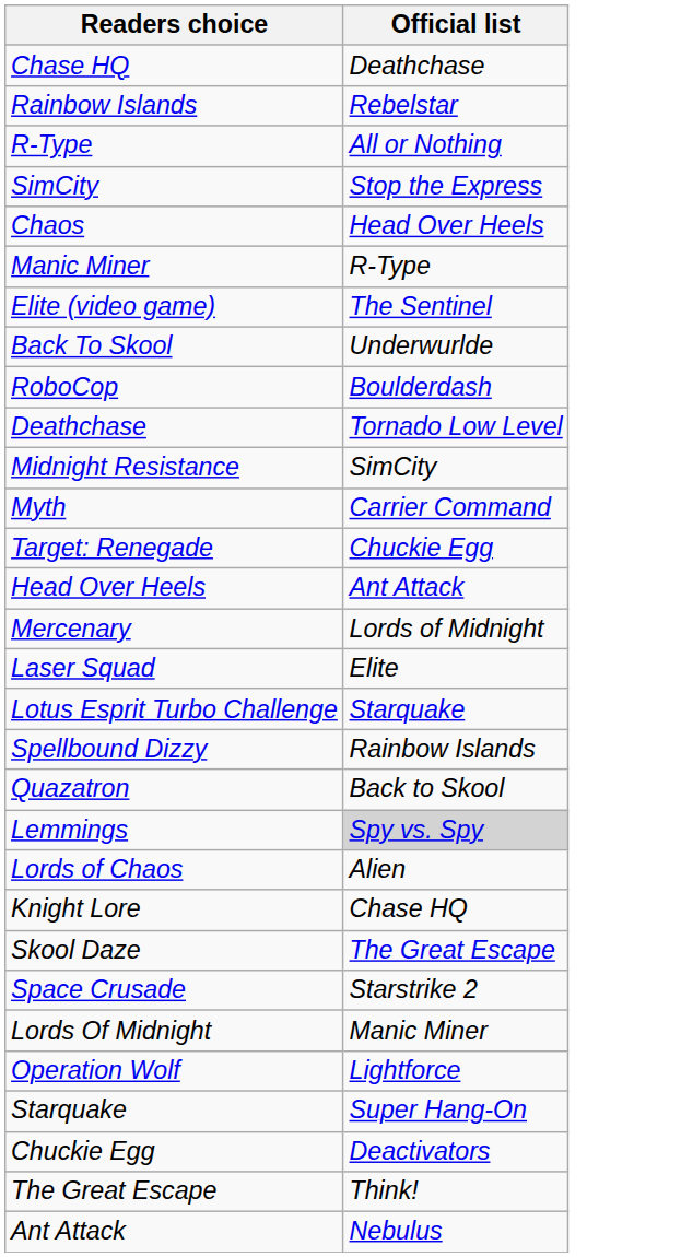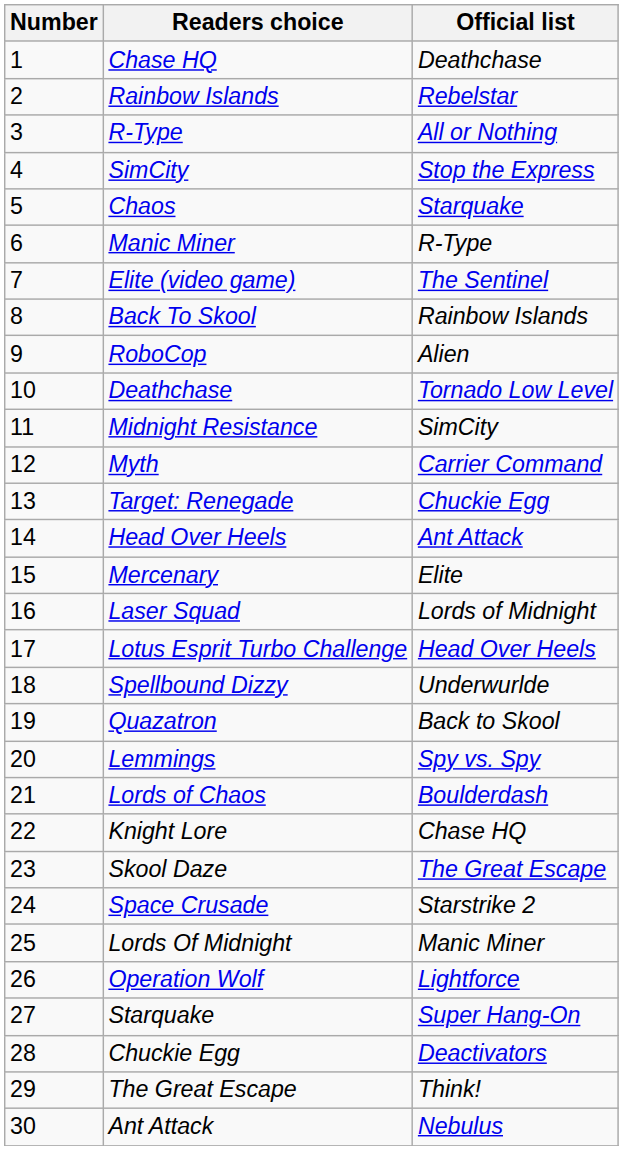+ column: Number | 1 | 2 | 3 | 4 | 5 | 6 | 7 | 8 | 9 | 10 | 11 | 12 | 13 | 14 | 15 | 16 | 17 | 18 | 19 | 20 | 21 | 22 | 23 | 24 | 25 | 26 | 27 | 28 | 29 | 30
Chaos | Official list: Head Over Heels -> Starquake
Back To Skool | Official list: Underwurlde -> Rainbow Islands
RoboCop | Official list: Boulderdash -> Alien
Mercenary | Official list: Lords of Midnight -> Elite
Laser Squad | Official list: Elite -> Lords of Midnight
Lotus Esprit Turbo Challenge | Official list: Starquake -> Head Over Heels
Spellbound Dizzy | Official list: Rainbow Islands -> Underwurlde
Lemmings | Official list: lightgrey background -> no background
Lords of Chaos | Official list: Alien -> Boulderdash
